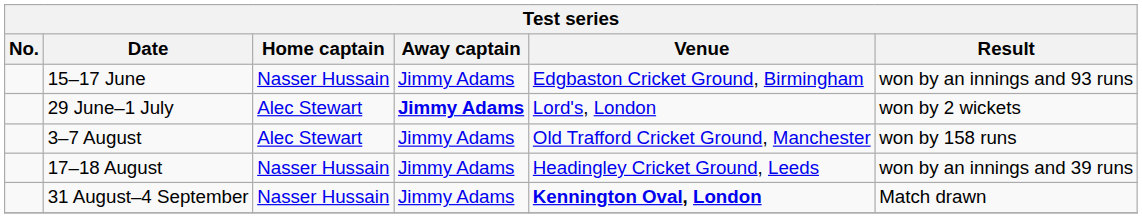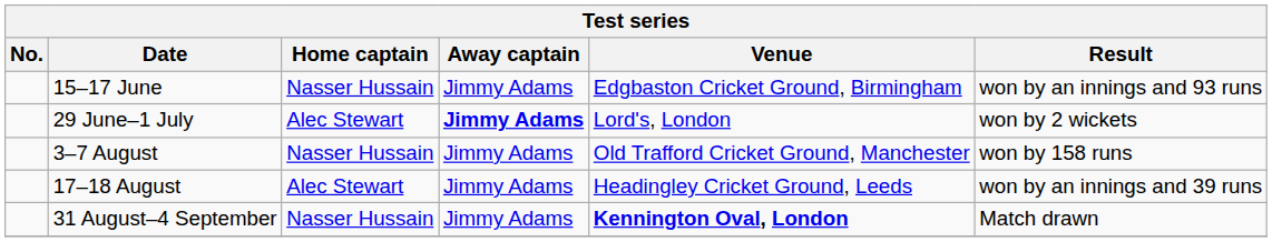3–7 August | Home captain: Alec Stewart -> Nasser Hussain
17–18 August | Home captain: Nasser Hussain -> Alec Stewart
